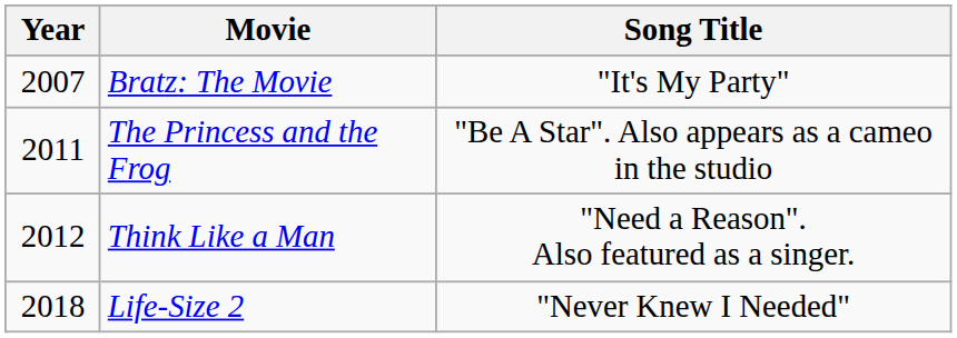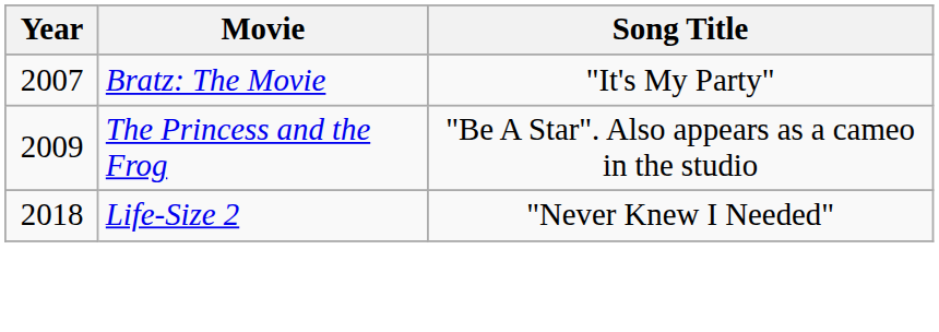The Princess and the Frog | Year: 2011 -> 2009
- row: 2012 | Think Like a Man | "Need a Reason". Also featured as a singer.
